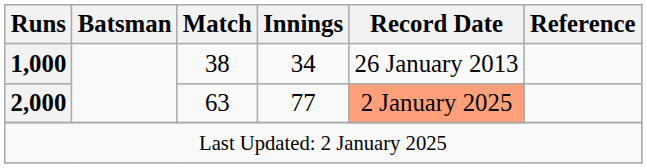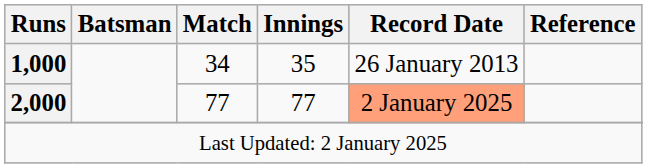1,000 | Match: 38 -> 34
1,000 | Innings: 34 -> 35
2,000 | Match: 63 -> 77
